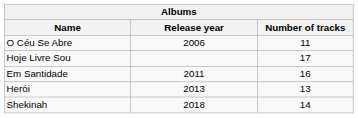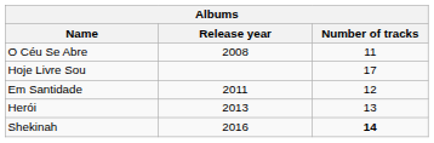O Céu Se Abre | Release year: 2006 -> 2008
Em Santidade | Number of tracks: 16 -> 12
Shekinah | Release year: 2018 -> 2016
Shekinah | Number of tracks: normal -> bold
